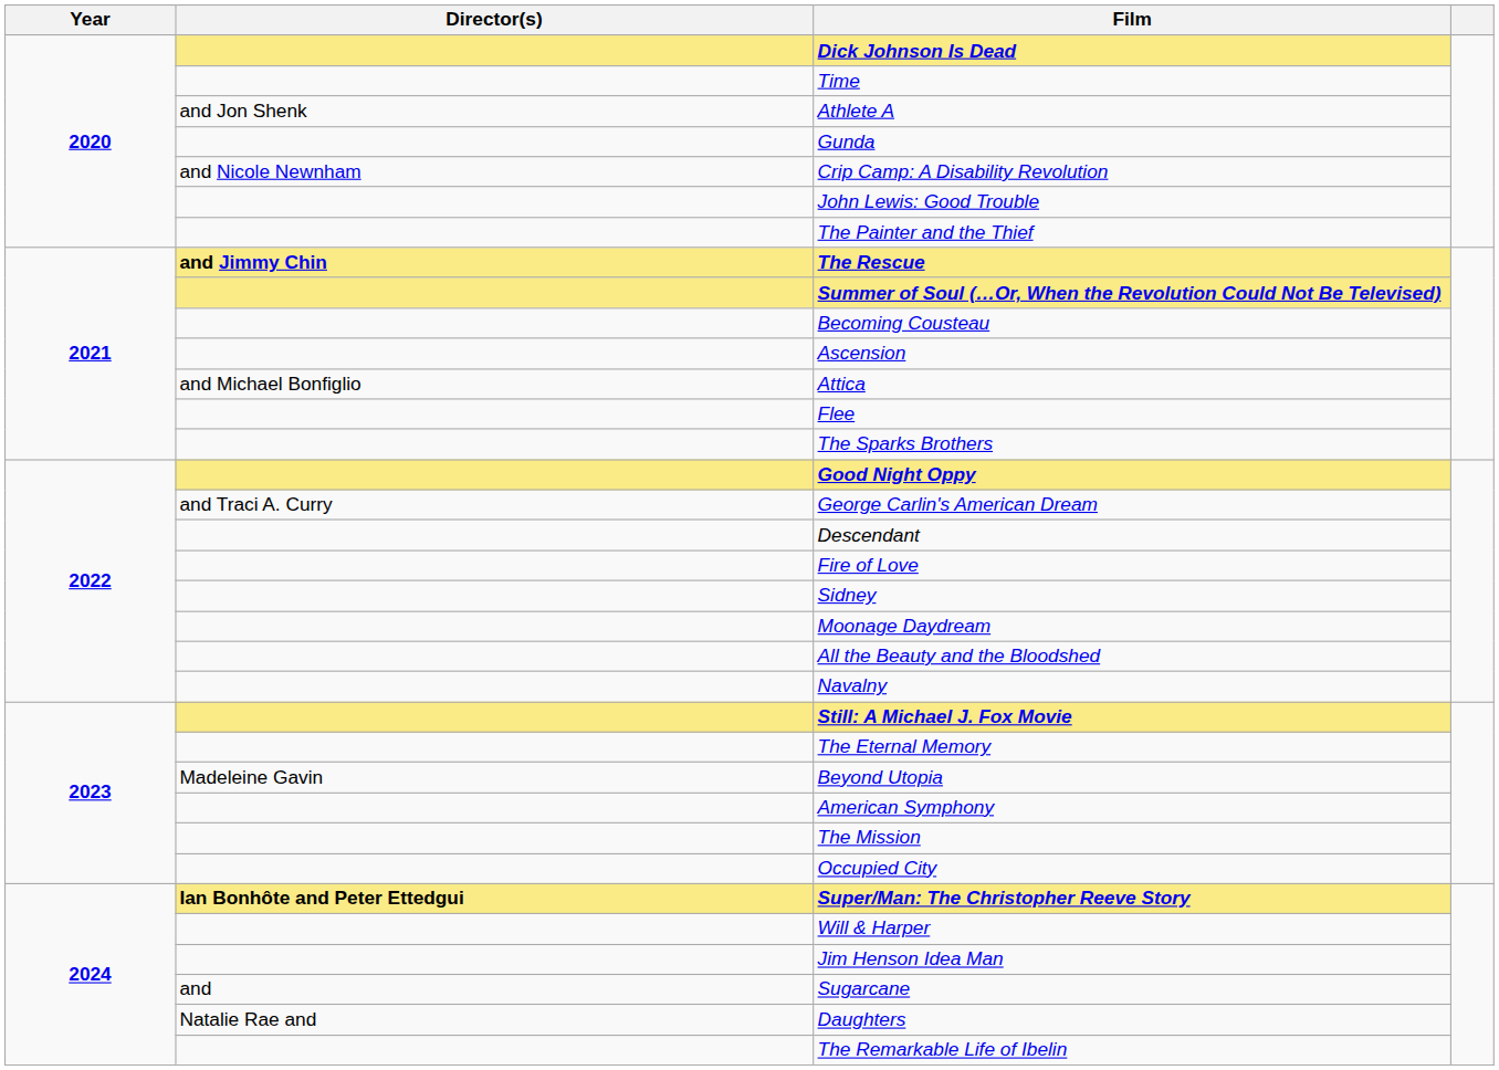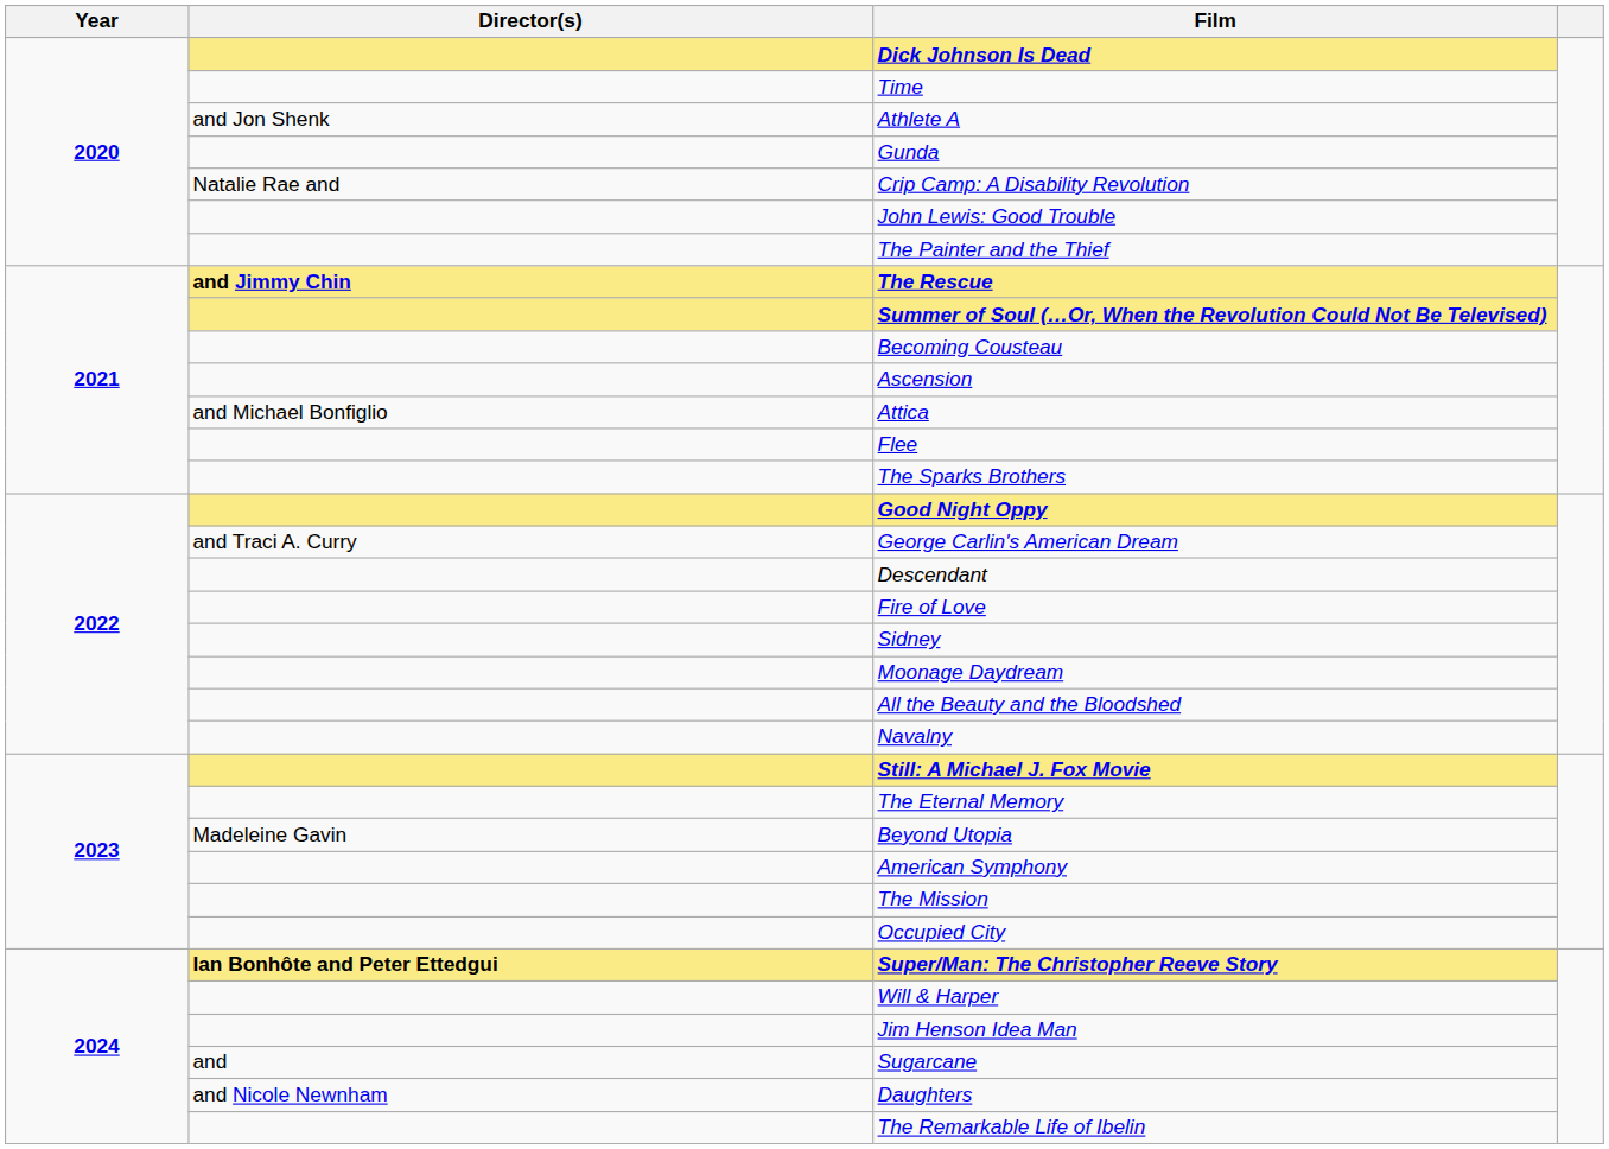Crip Camp: A Disability Revolution | Director(s): and Nicole Newnham -> Natalie Rae and
Daughters | Director(s): Natalie Rae and -> and Nicole Newnham
